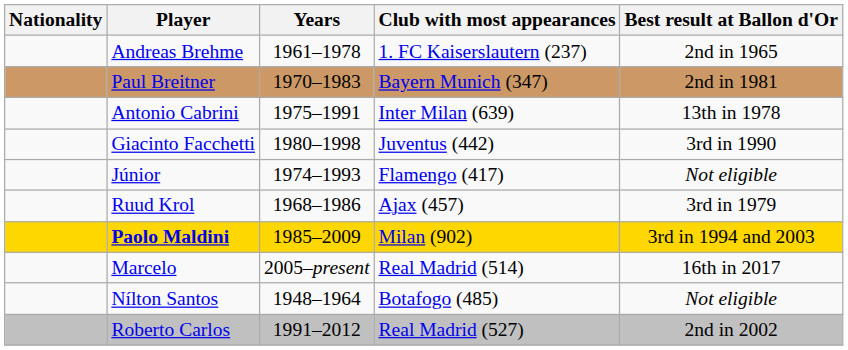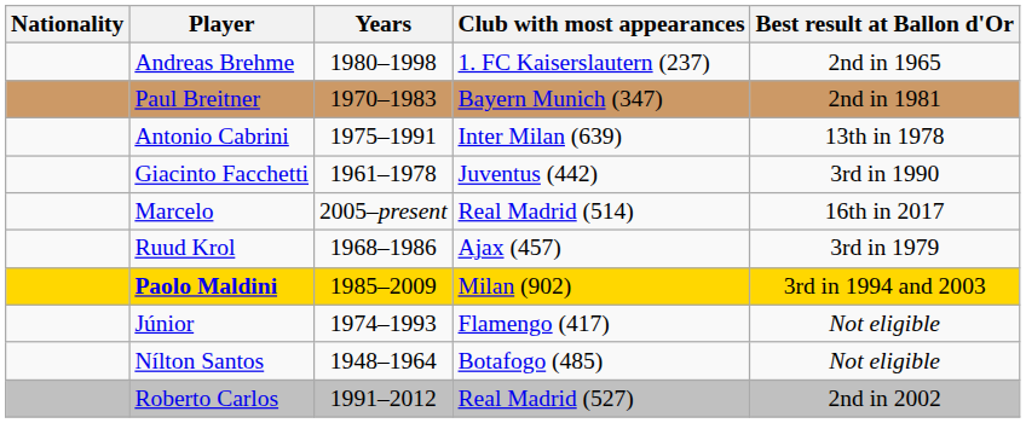Andreas Brehme | Years: 1961–1978 -> 1980–1998
Giacinto Facchetti | Years: 1980–1998 -> 1961–1978
rows swapped: Júnior <-> Marcelo
